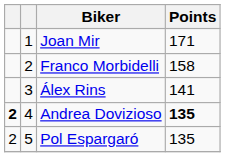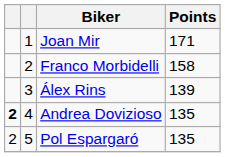Álex Rins | Points: 141 -> 139
Andrea Dovizioso | Points: bold -> normal
